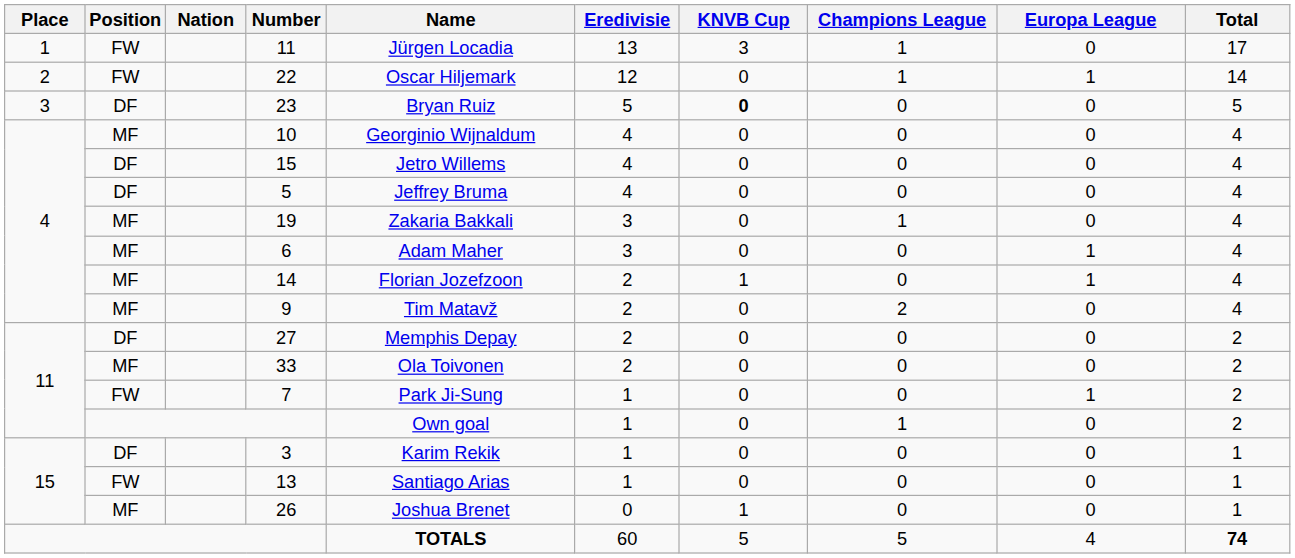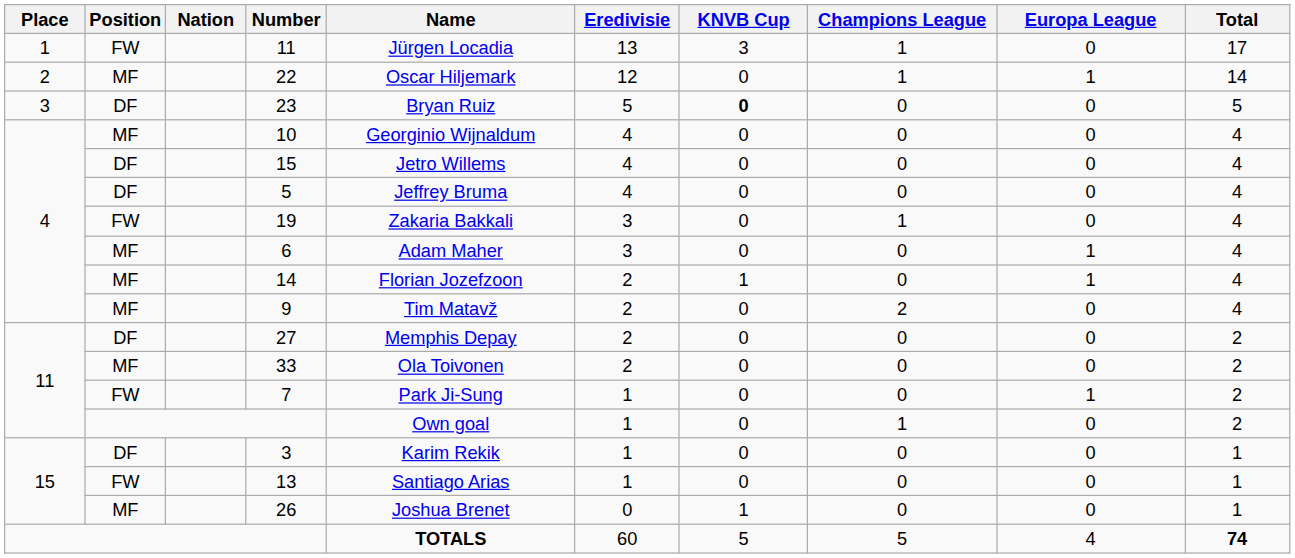22 | Position: FW -> MF
19 | Position: MF -> FW
